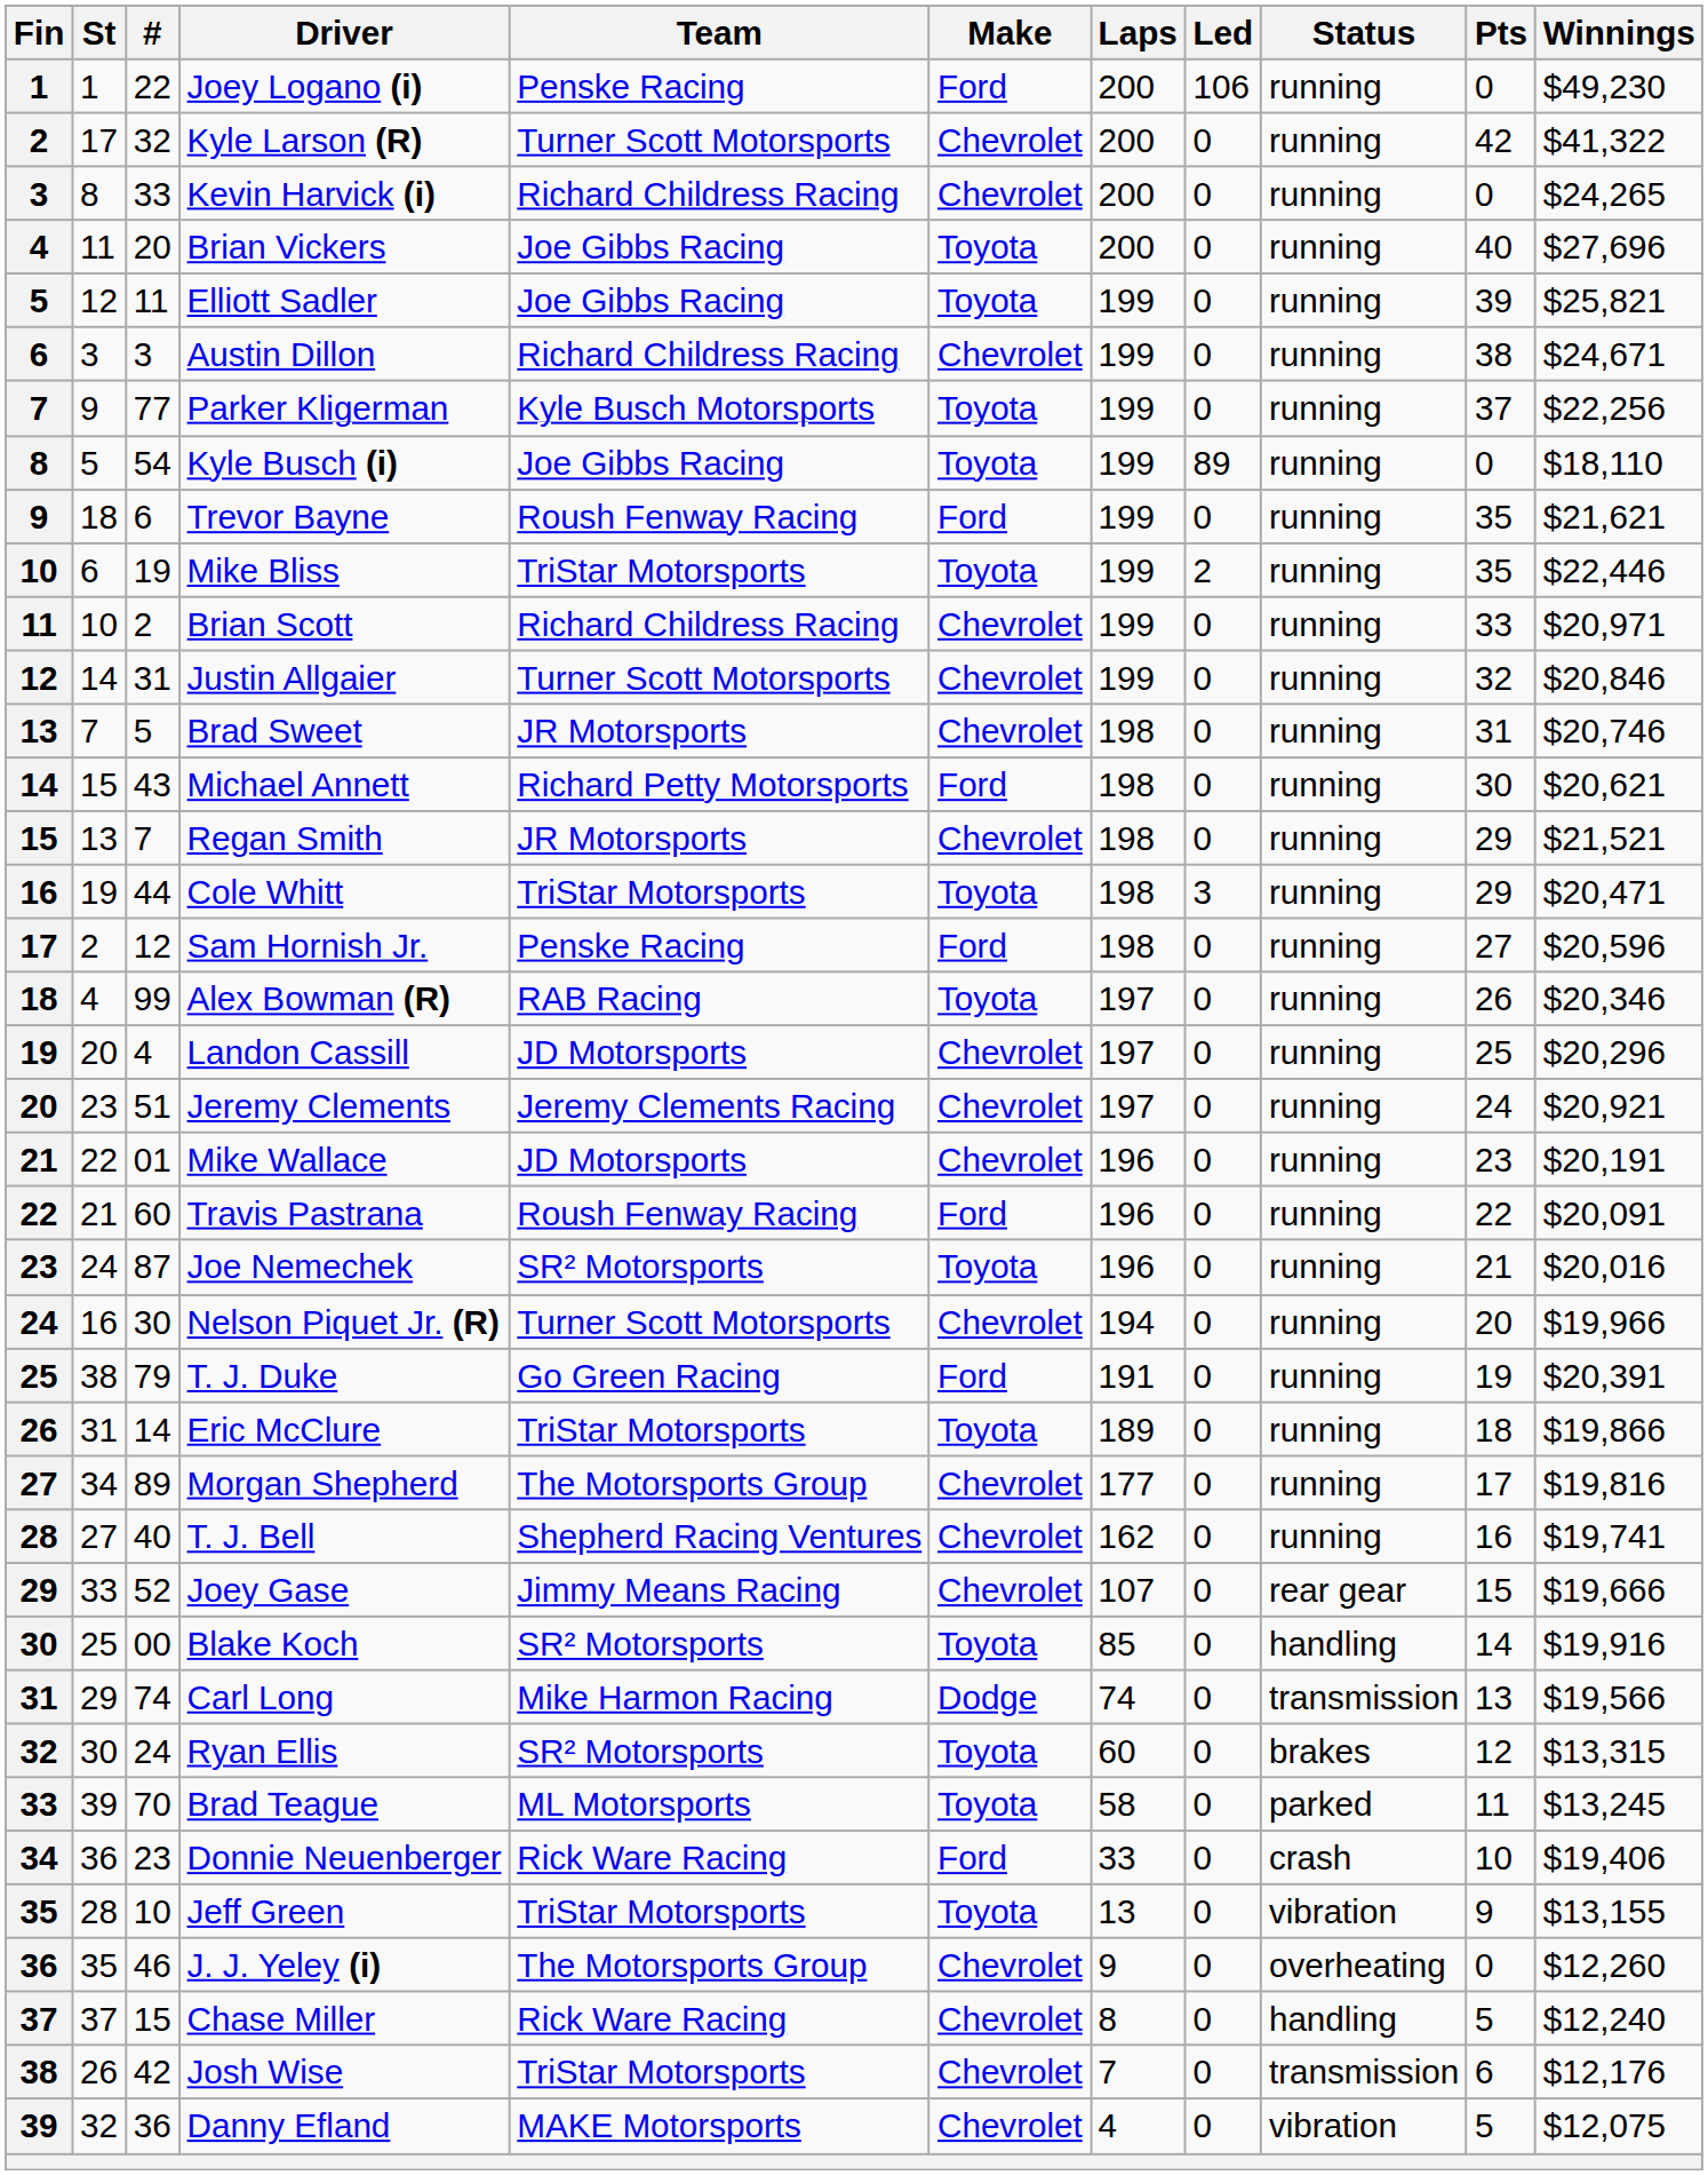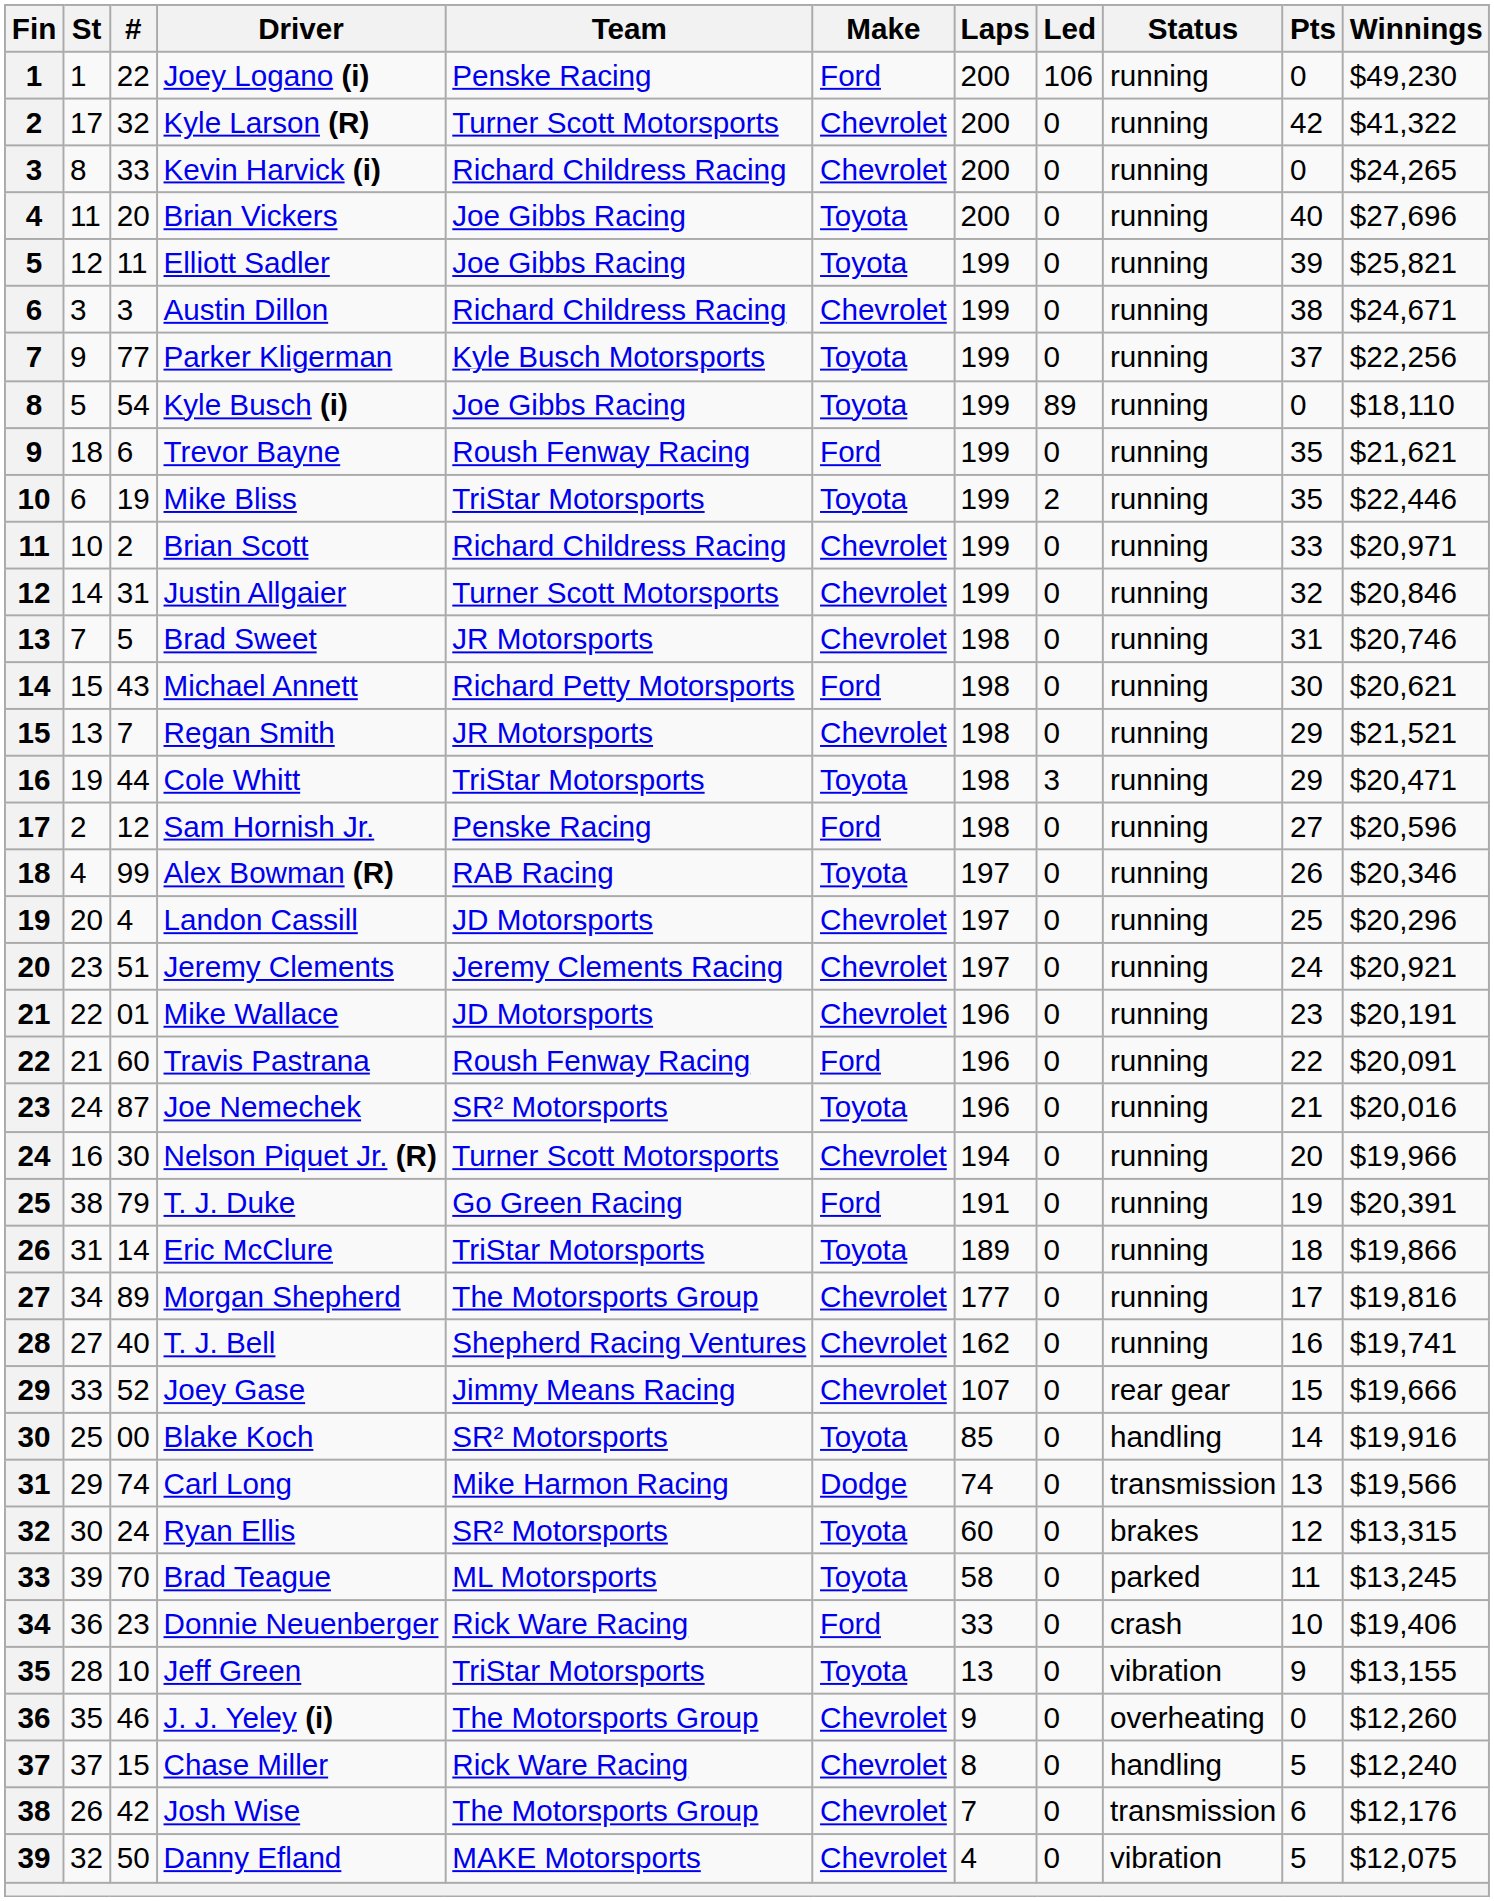Josh Wise | Team: TriStar Motorsports -> The Motorsports Group
Danny Efland | #: 36 -> 50
